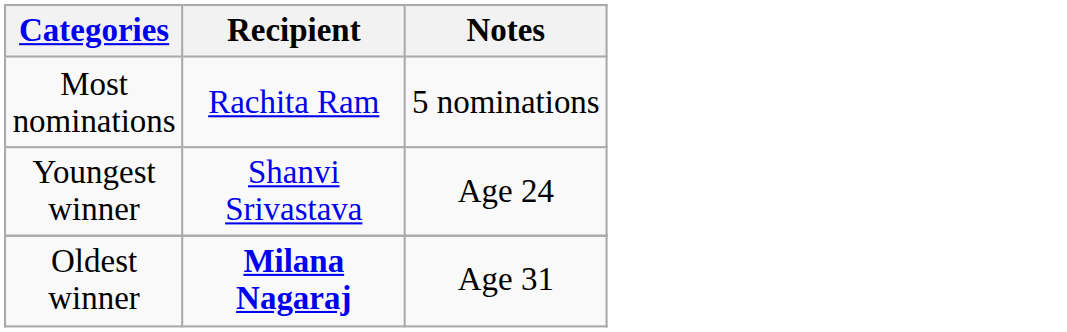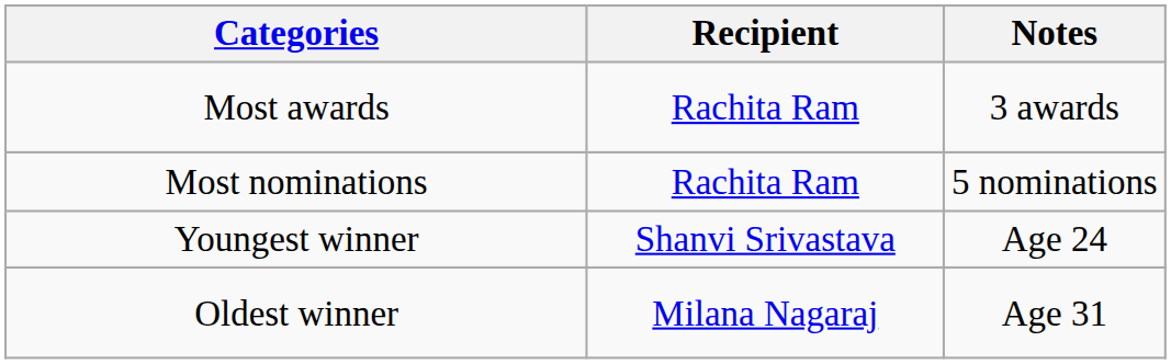+ row: Most awards | Rachita Ram | 3 awards
Oldest winner | Recipient: bold -> normal
